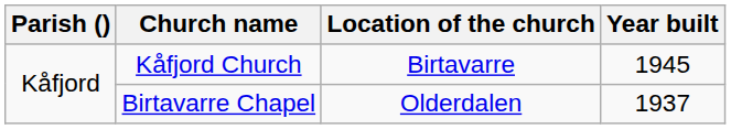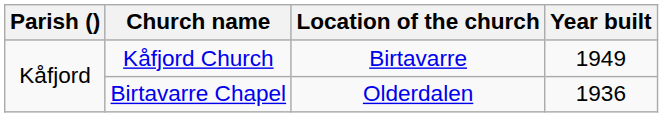Kåfjord Church | Year built: 1945 -> 1949
Birtavarre Chapel | Year built: 1937 -> 1936
